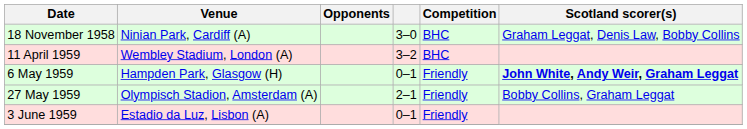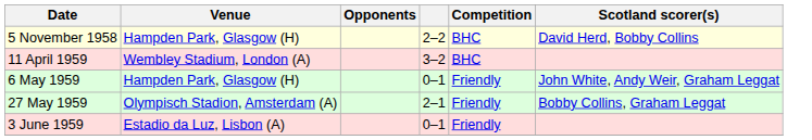- row: 18 November 1958 | Ninian Park, Cardiff (A) | 3–0 | BHC | Graham Leggat, Denis Law, Bobby Collins
+ row: 5 November 1958 | Hampden Park, Glasgow (H) | 2–2 | BHC | David Herd, Bobby Collins
6 May 1959 | Scotland scorer(s): bold -> normal
